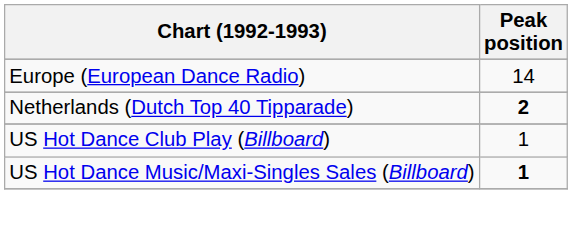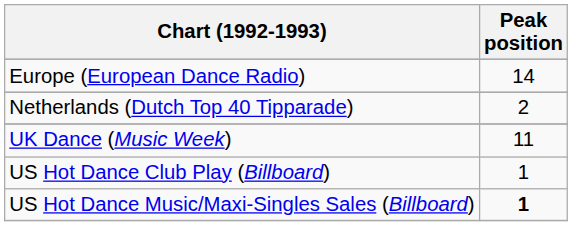Netherlands (Dutch Top 40 Tipparade) | Peak position: bold -> normal
+ row: UK Dance (Music Week) | 11
